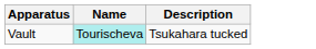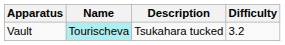+ column: Difficulty | 3.2
